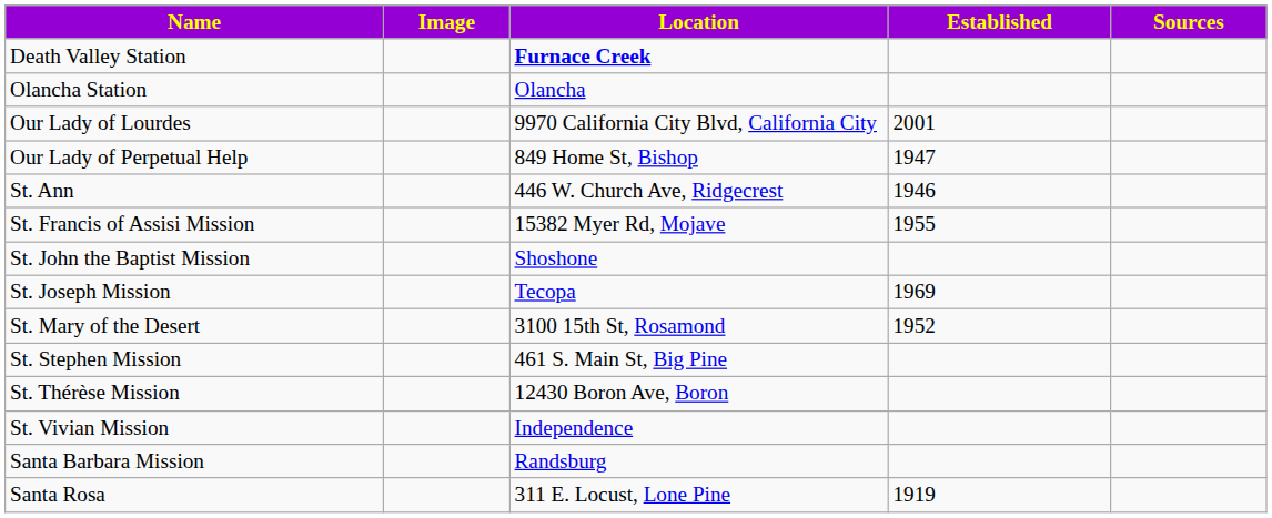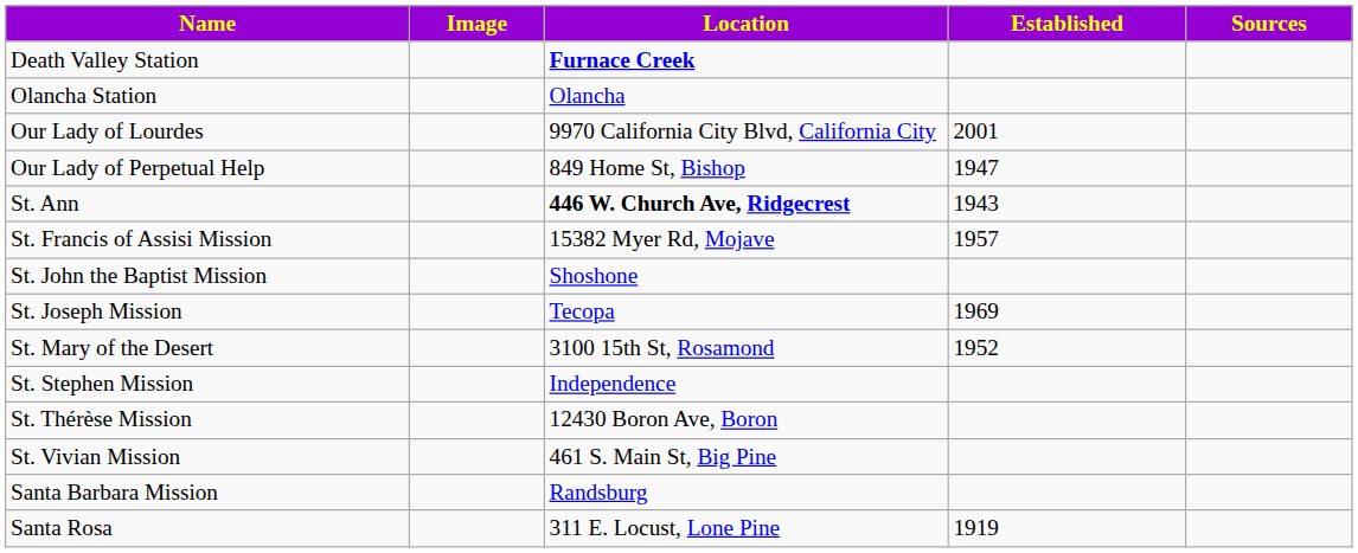St. Ann | Location: normal -> bold
St. Ann | Established: 1946 -> 1943
St. Francis of Assisi Mission | Established: 1955 -> 1957
St. Stephen Mission | Location: 461 S. Main St, Big Pine -> Independence
St. Vivian Mission | Location: Independence -> 461 S. Main St, Big Pine
